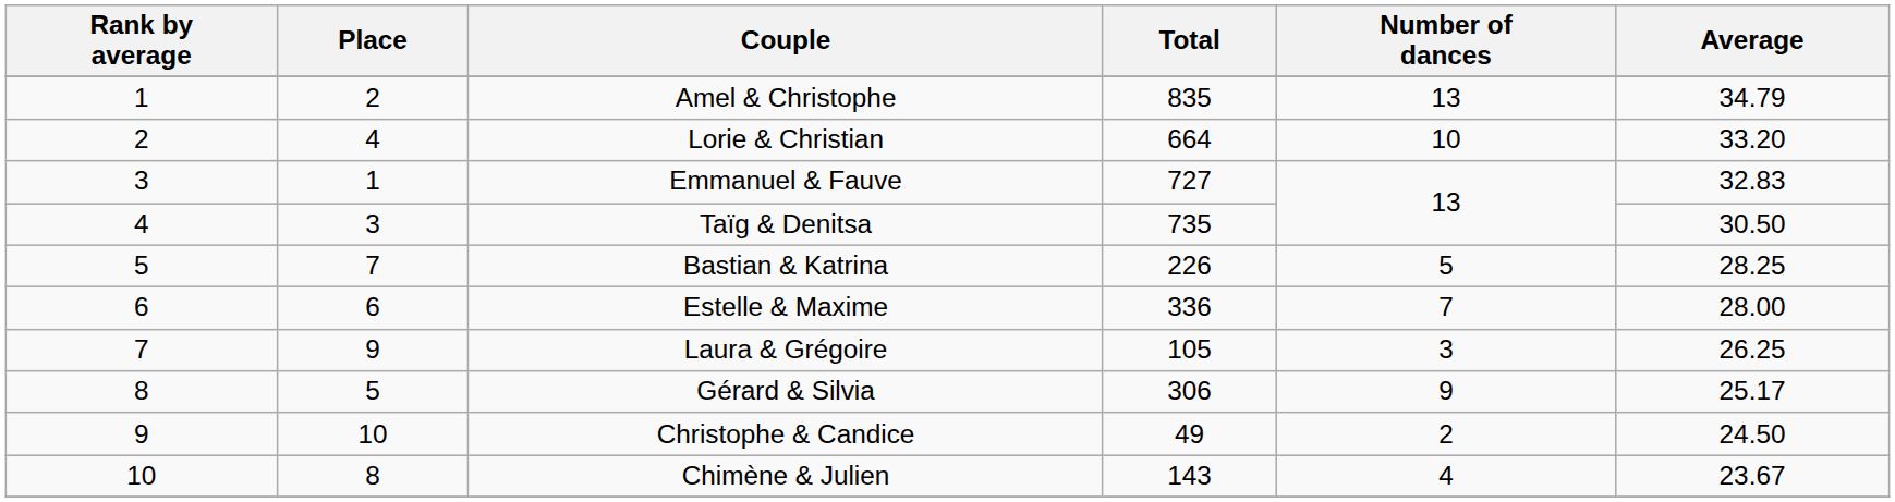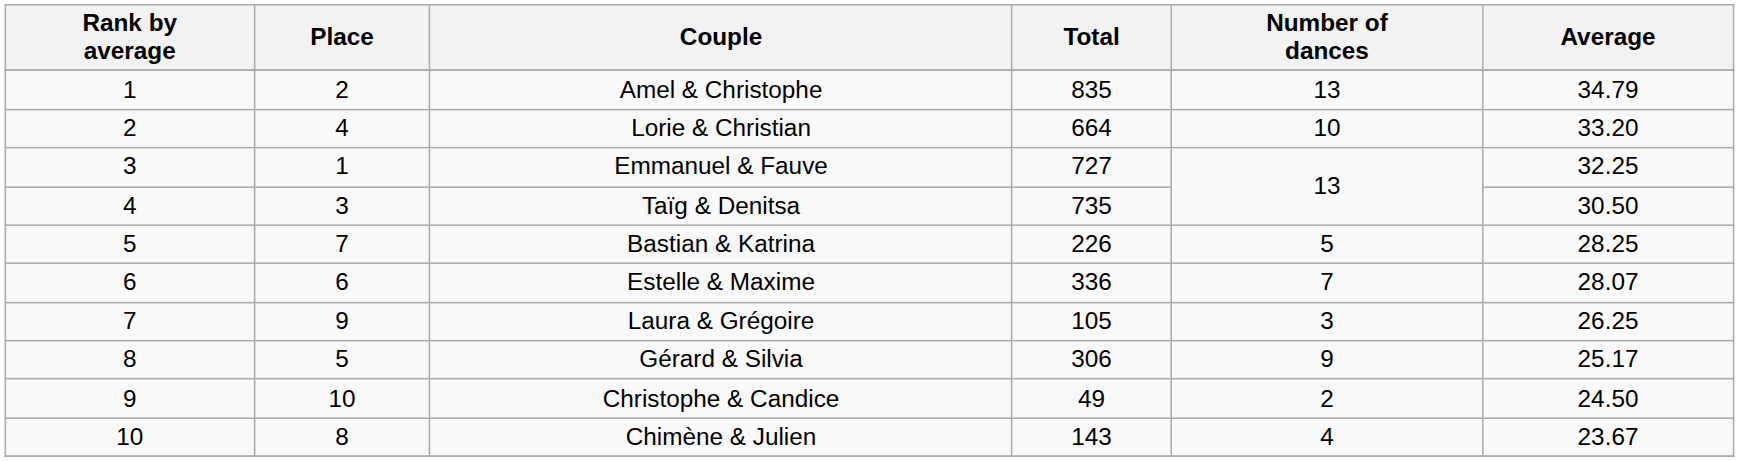Emmanuel & Fauve | Average: 32.83 -> 32.25
Estelle & Maxime | Average: 28.00 -> 28.07
